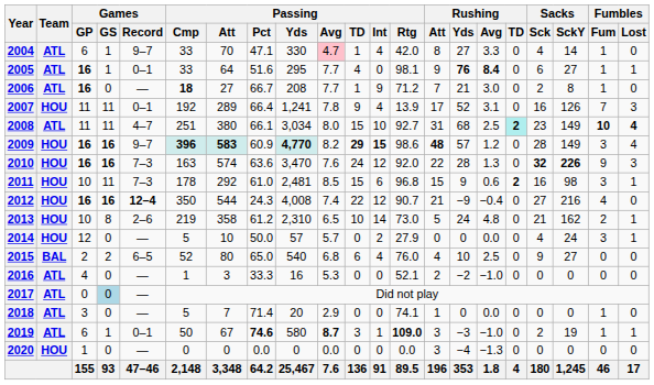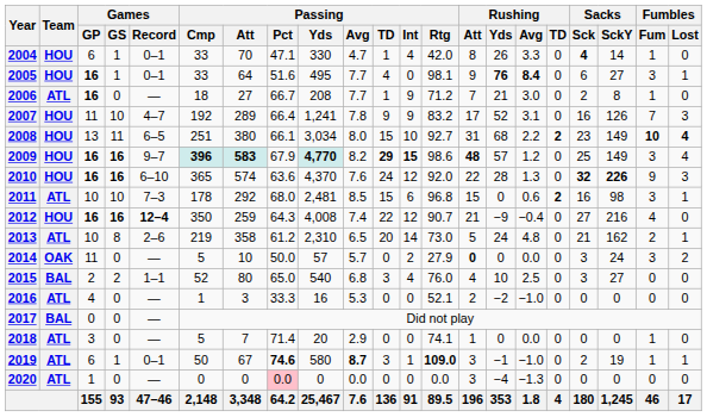2004 | Team: ATL -> HOU
2004 | Games / Record: 9–7 -> 0–1
2004 | Passing / Avg: pink background -> no background
2004 | Rushing / Yds: 27 -> 26
2004 | Sacks / Sck: normal -> bold
2005 | Team: ATL -> HOU
2005 | Passing / Yds: 295 -> 495
2005 | Fumbles / Fum: 1 -> 3
2006 | Passing / Cmp: bold -> normal
2007 | Games / GS: 11 -> 10
2007 | Games / Record: 0–1 -> 4–7
2007 | Passing / Int: 4 -> 9
2007 | Passing / Rtg: 13.9 -> 83.2
2008 | Team: ATL -> HOU
2008 | Games / GP: 11 -> 13
2008 | Games / Record: 4–7 -> 6–5
2008 | Rushing / Avg: 2.5 -> 2.2
2008 | Rushing / TD: paleturquoise background -> no background
2009 | Passing / Pct: 60.9 -> 67.9
2009 | Sacks / Sck: 28 -> 25
2010 | Games / Record: 7–3 -> 6–10
2010 | Passing / Cmp: 163 -> 365
2010 | Passing / Yds: 3,470 -> 4,370
2011 | Team: HOU -> ATL
2011 | Games / GS: 11 -> 10
2011 | Passing / Pct: 61.0 -> 68.0
2011 | Rushing / Yds: 9 -> 0
2012 | Passing / Att: 544 -> 259
2012 | Passing / Pct: 24.3 -> 64.3
2013 | Team: HOU -> ATL
2013 | Passing / TD: 10 -> 20
2014 | Team: HOU -> OAK
2014 | Games / GP: 12 -> 11
2014 | Rushing / Att: normal -> bold
2014 | Sacks / Sck: 4 -> 3
2014 | Fumbles / Lost: 1 -> 2
2015 | Games / Record: 6–5 -> 1–1
2015 | Passing / TD: 6 -> 3
2015 | Sacks / Sck: 9 -> 3
2017 | Team: ATL -> BAL
2017 | Games / GS: lightblue background -> no background
2019 | Rushing / Yds: −3 -> −1
2020 | Team: HOU -> ATL
2020 | Passing / Pct: no background -> pink background
